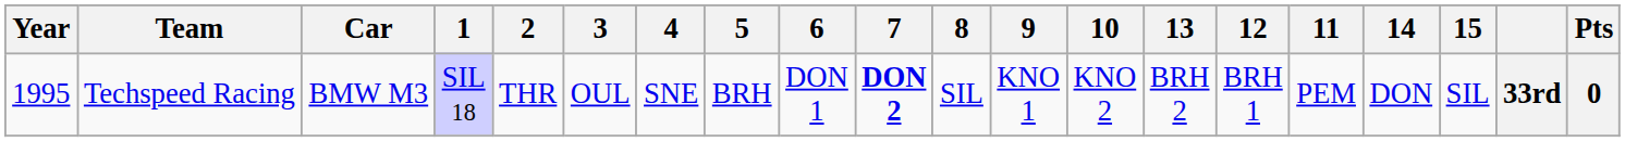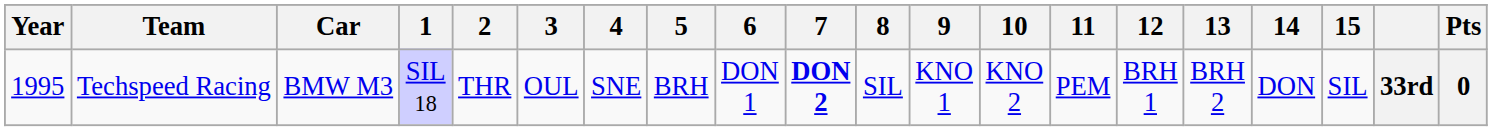columns swapped: 11 <-> 13
